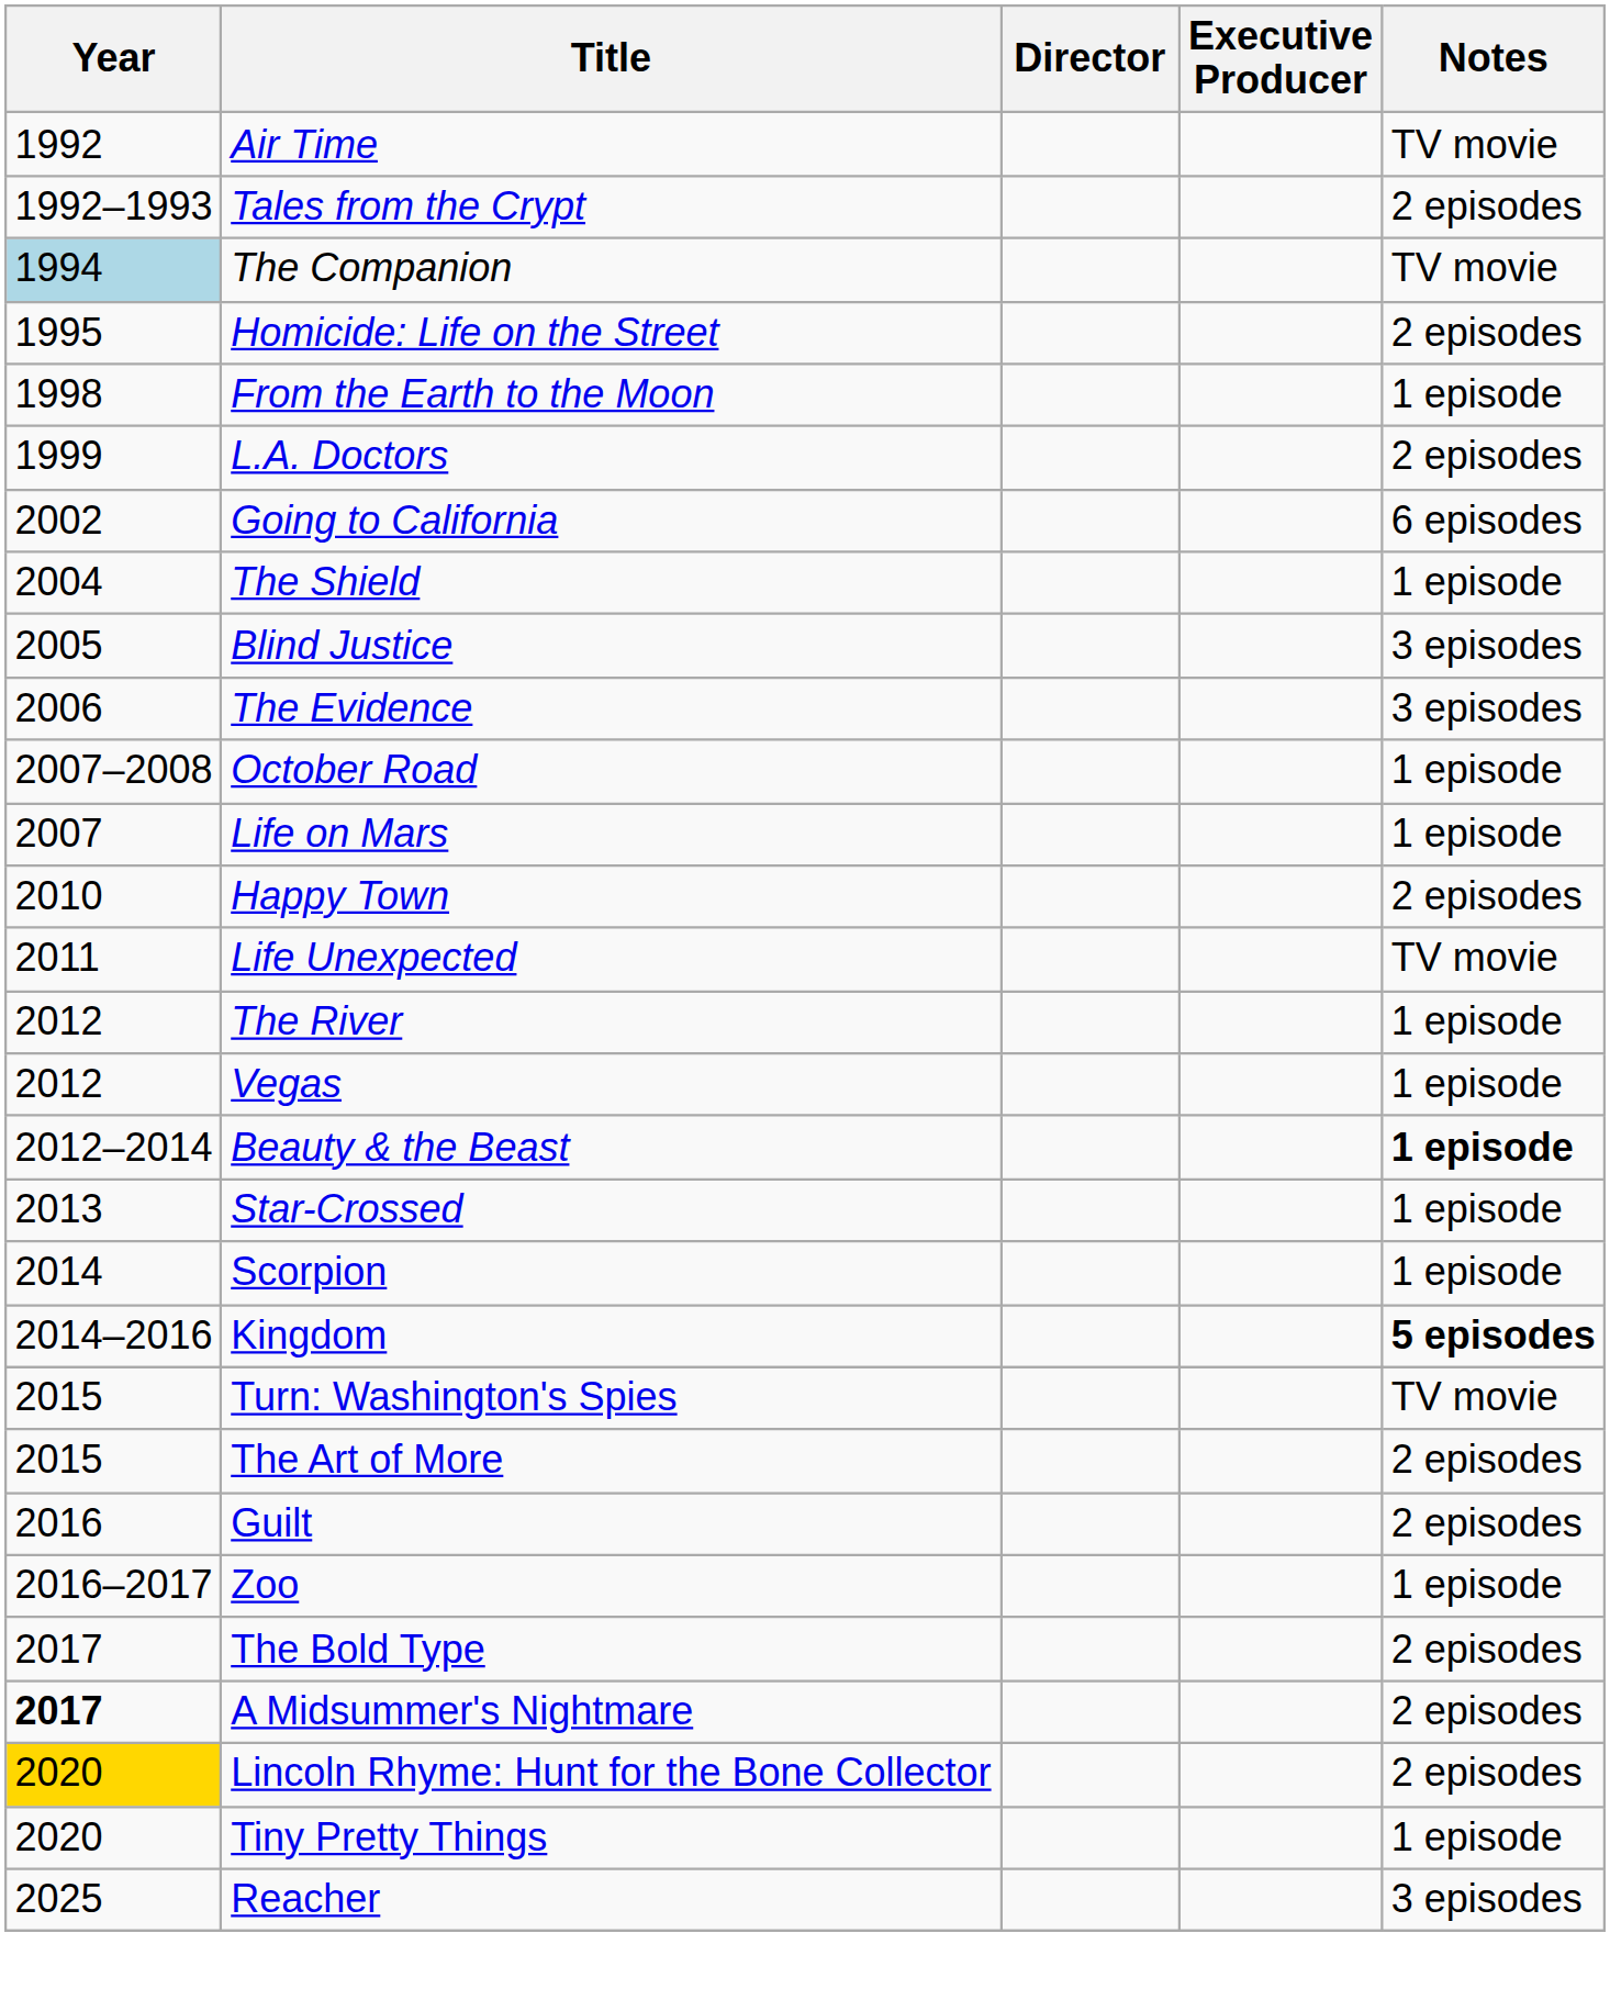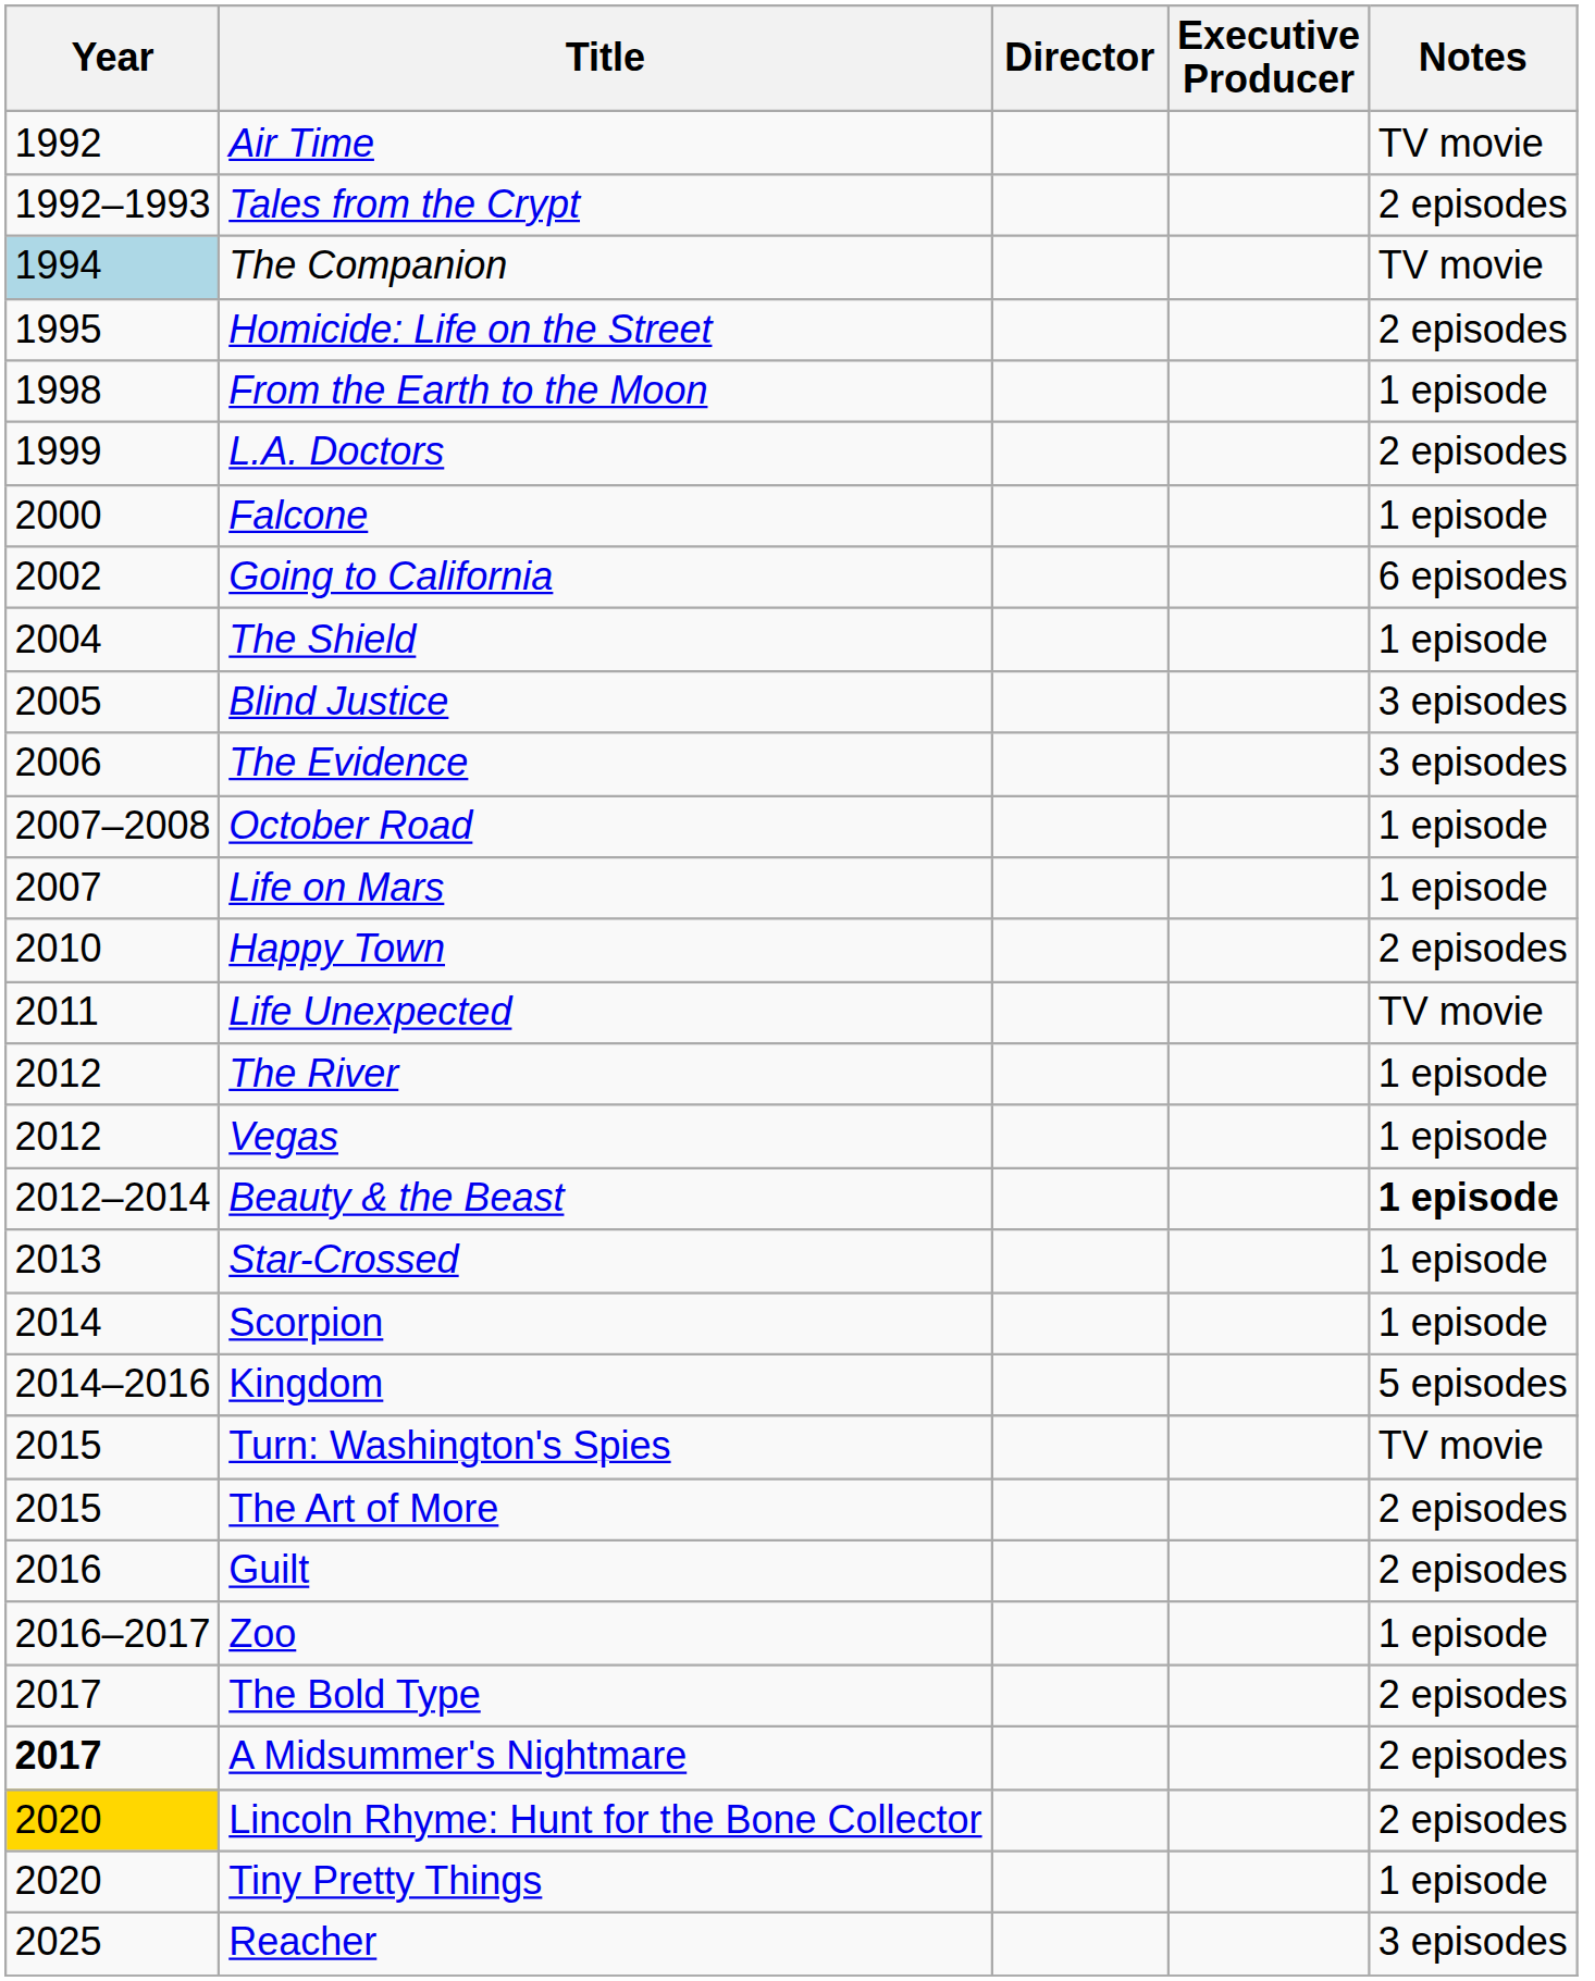+ row: 2000 | Falcone | 1 episode
Kingdom | Notes: bold -> normal
